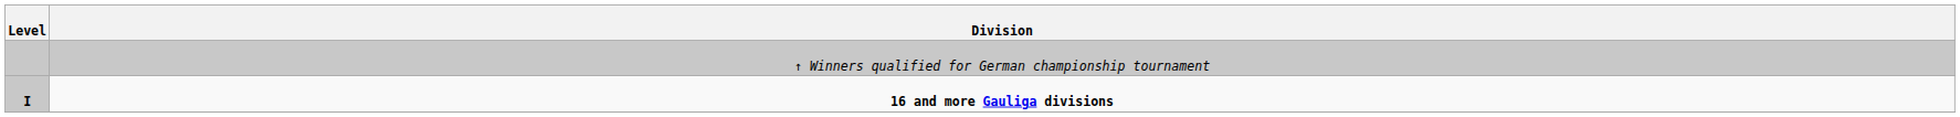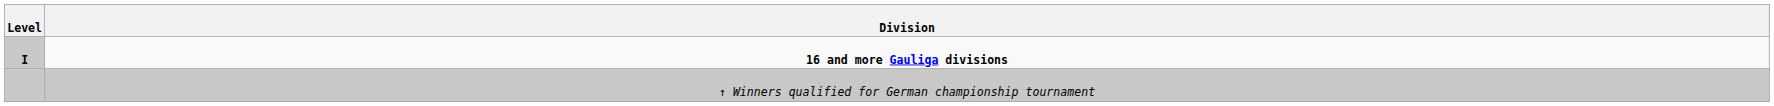rows swapped: ↑ Winners qualified for German championship tournament <-> 16 and more Gauliga divisions
